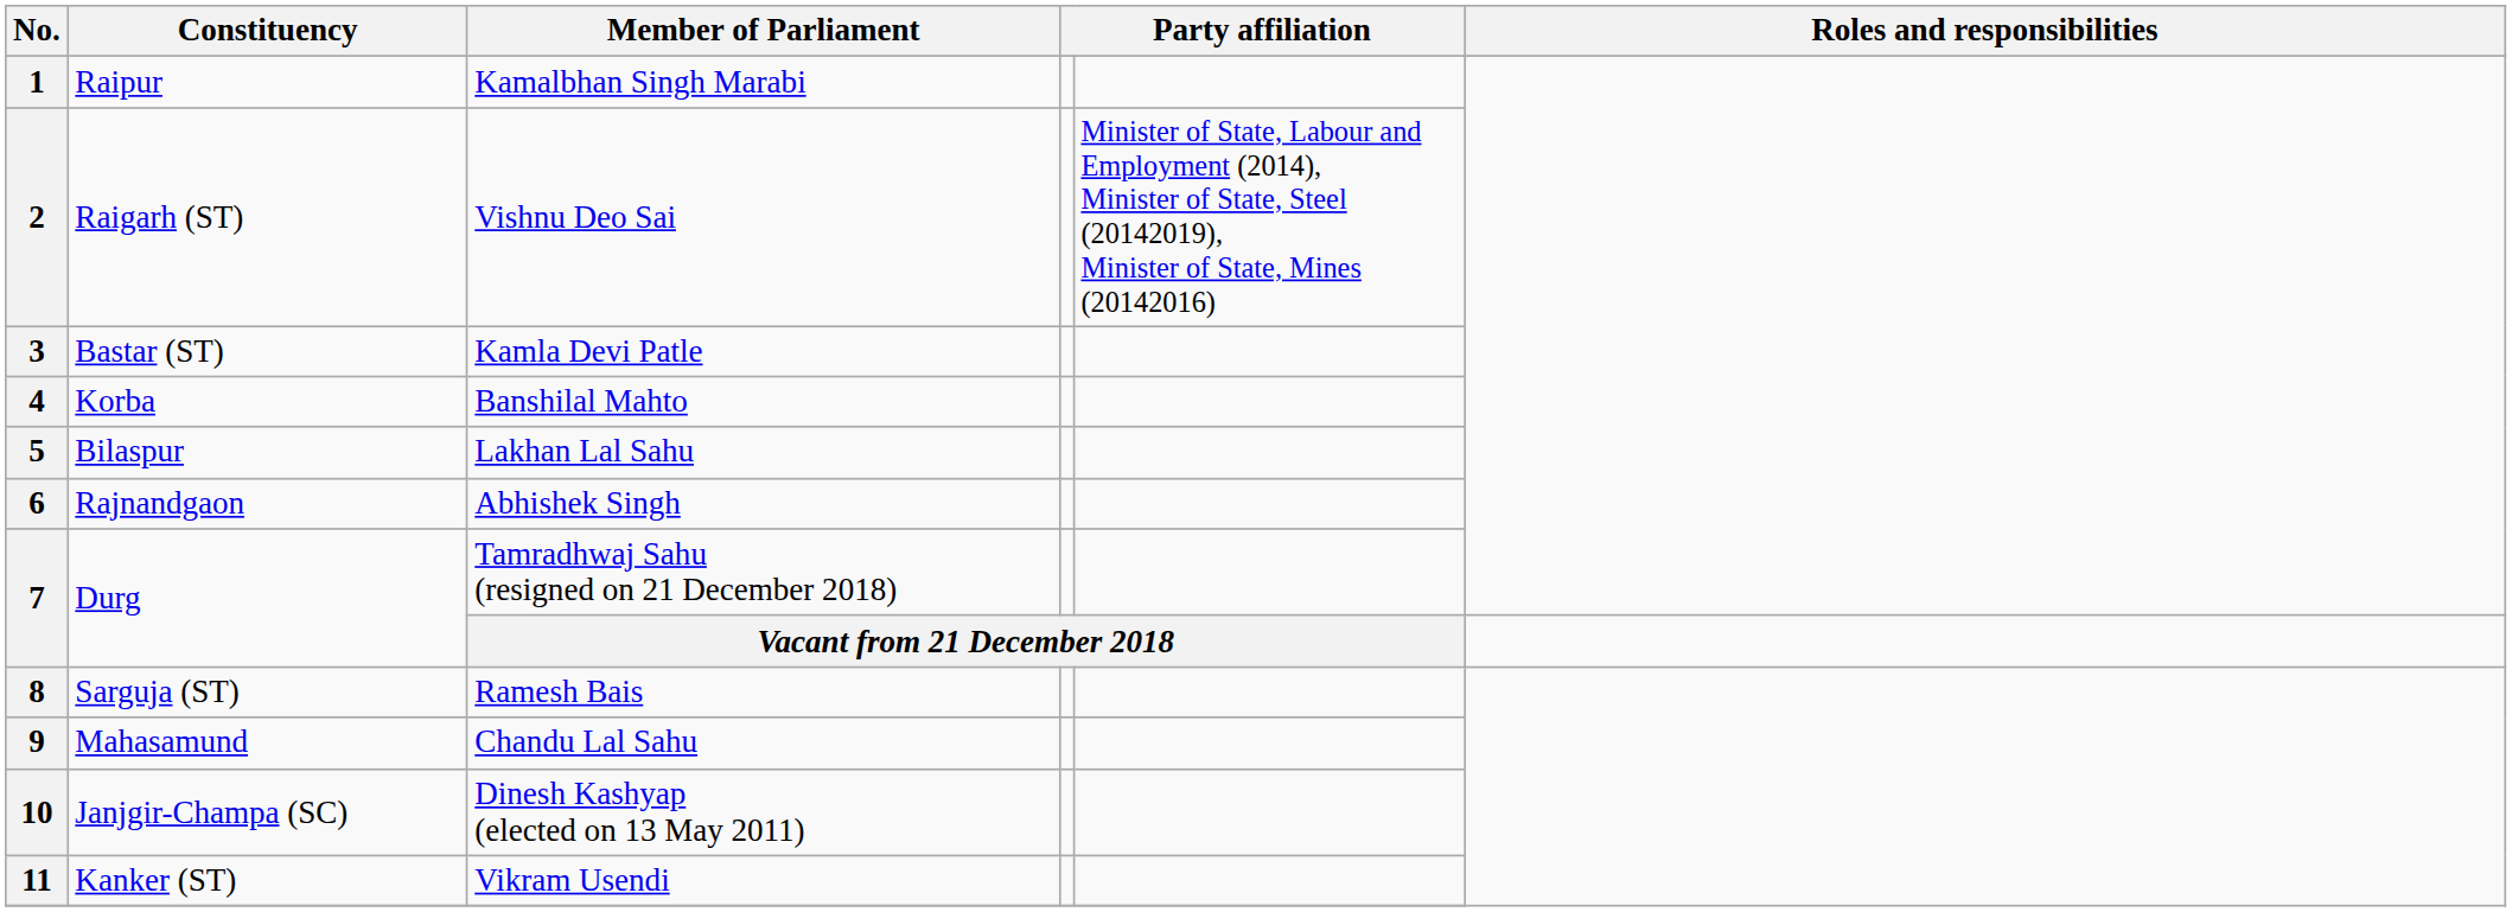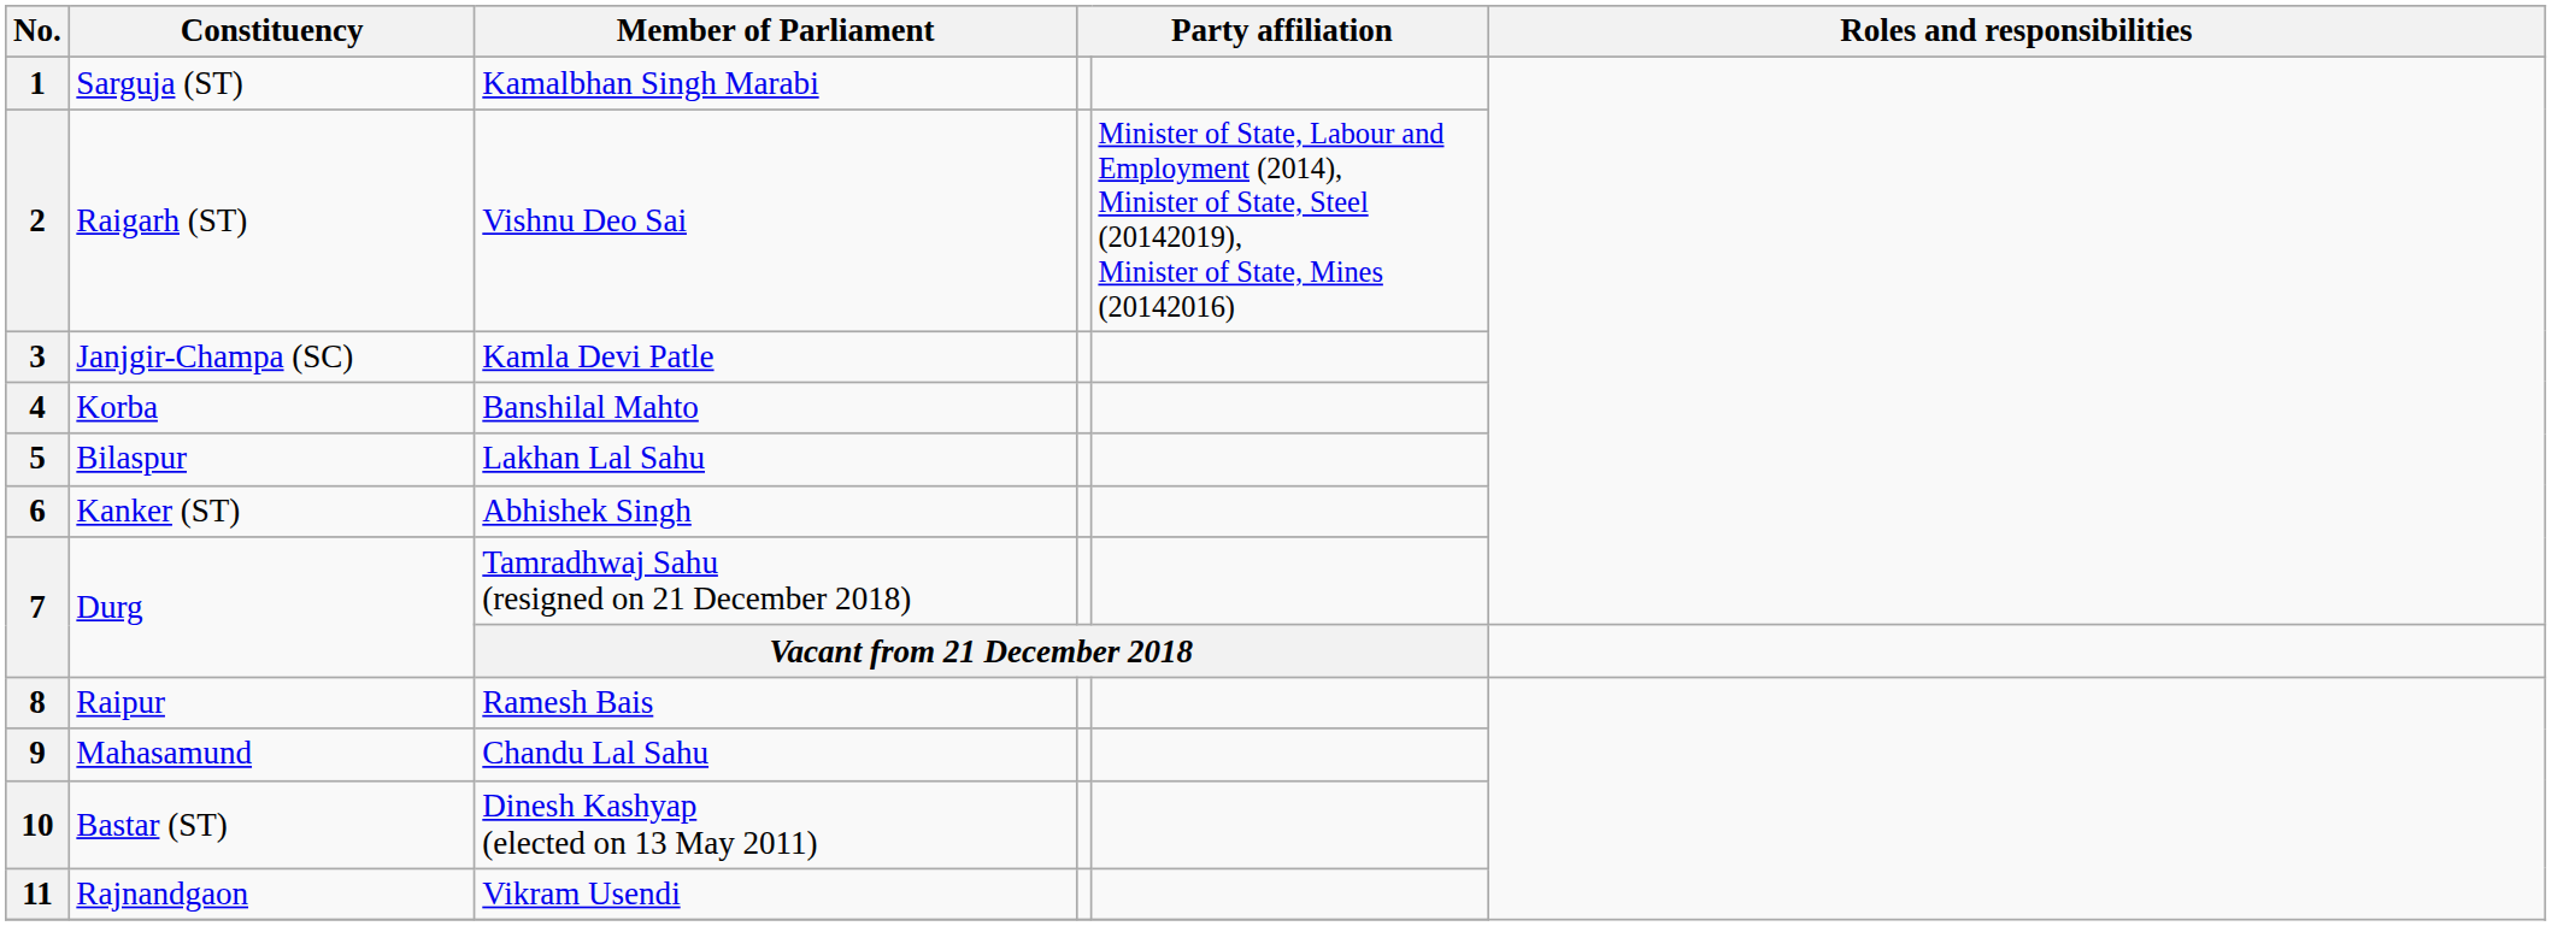1 | Constituency: Raipur -> Sarguja (ST)
3 | Constituency: Bastar (ST) -> Janjgir-Champa (SC)
6 | Constituency: Rajnandgaon -> Kanker (ST)
8 | Constituency: Sarguja (ST) -> Raipur
10 | Constituency: Janjgir-Champa (SC) -> Bastar (ST)
11 | Constituency: Kanker (ST) -> Rajnandgaon
